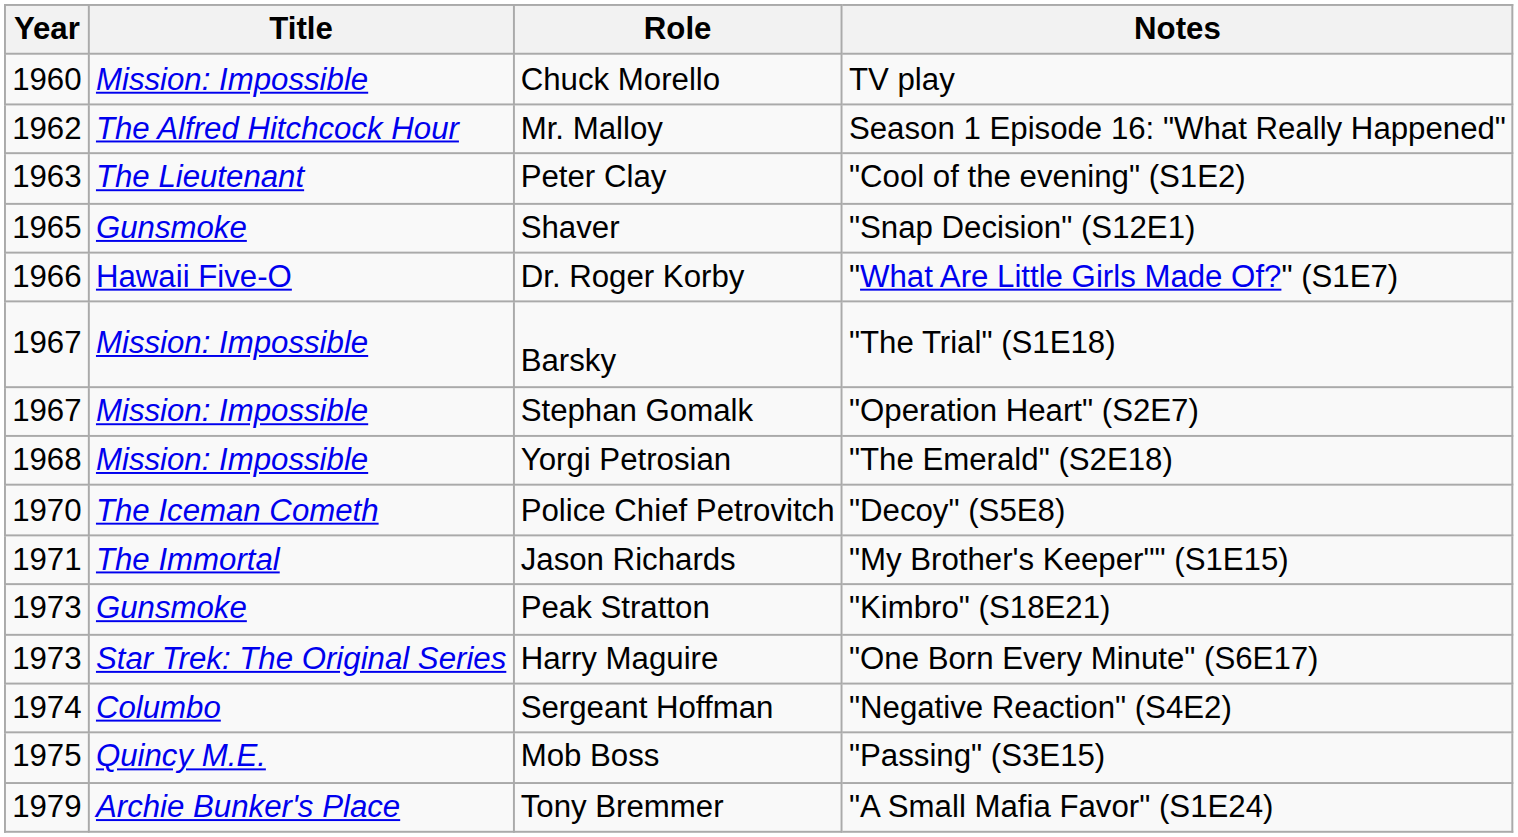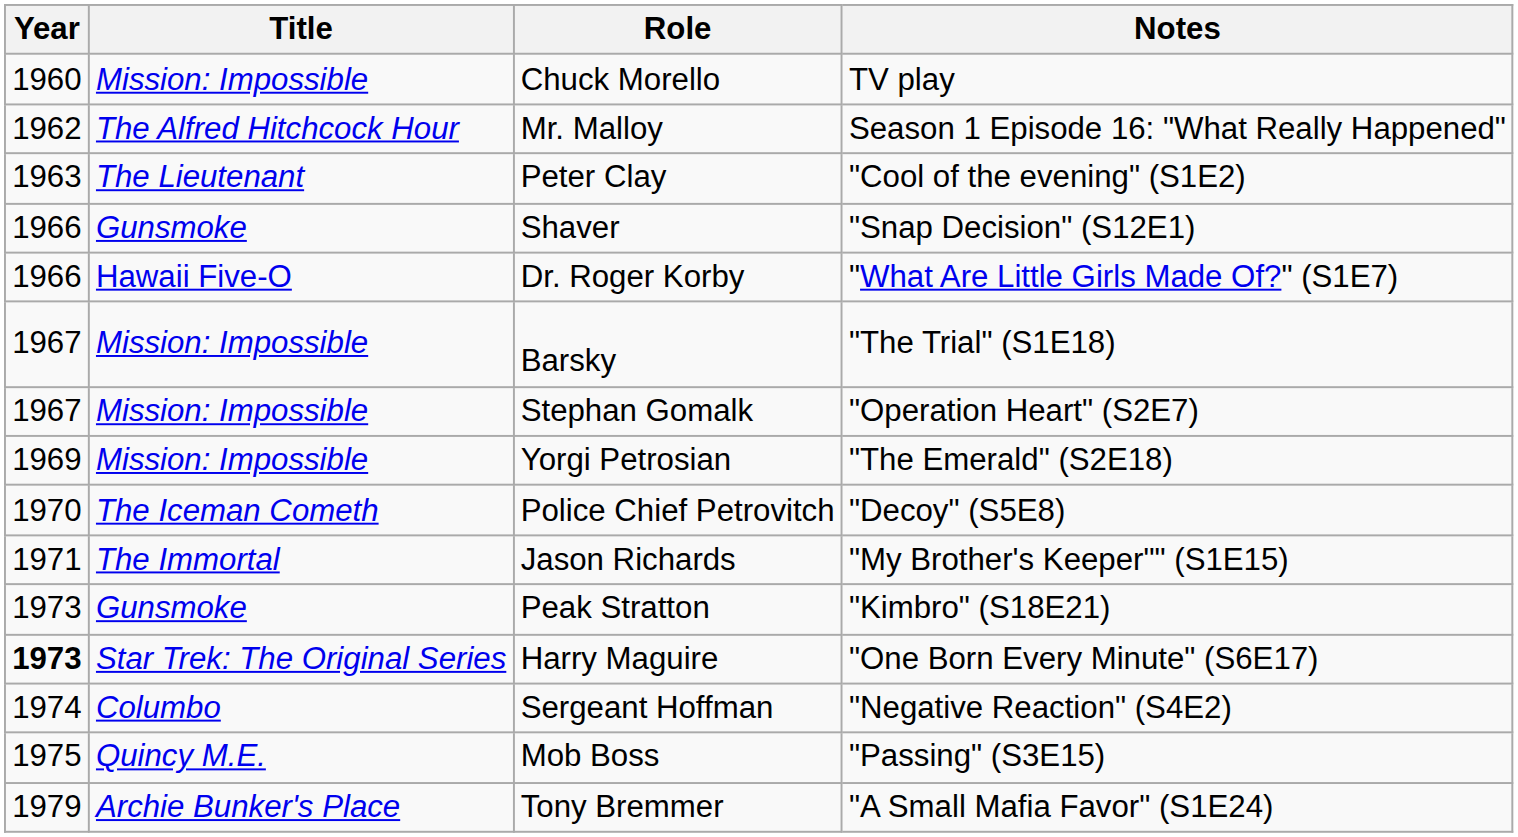Shaver | Year: 1965 -> 1966
Yorgi Petrosian | Year: 1968 -> 1969
Harry Maguire | Year: normal -> bold
